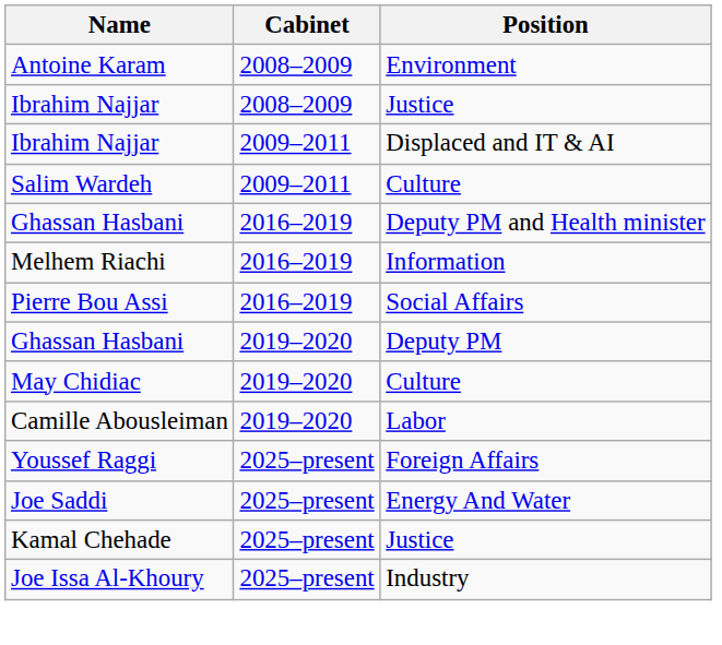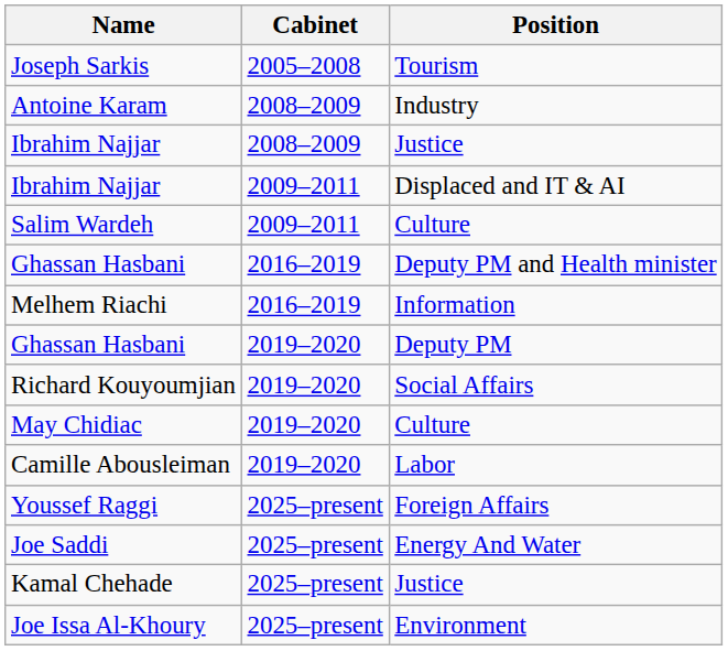+ row: Joseph Sarkis | 2005–2008 | Tourism
Antoine Karam | Position: Environment -> Industry
- row: Pierre Bou Assi | 2016–2019 | Social Affairs
+ row: Richard Kouyoumjian | 2019–2020 | Social Affairs
Joe Issa Al-Khoury | Position: Industry -> Environment
